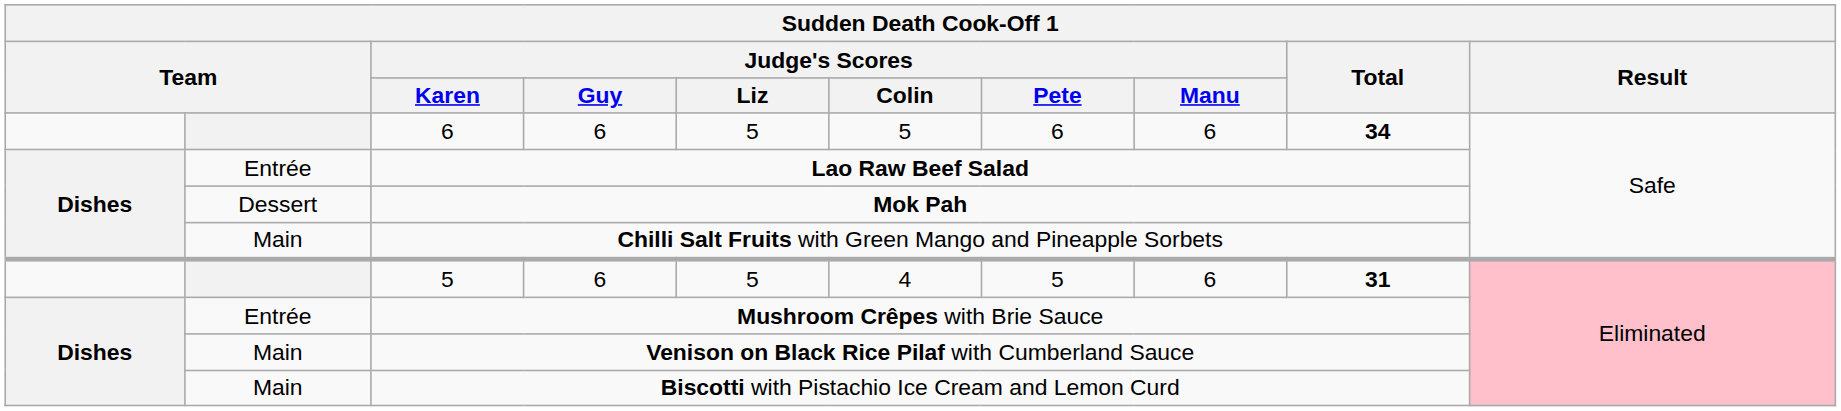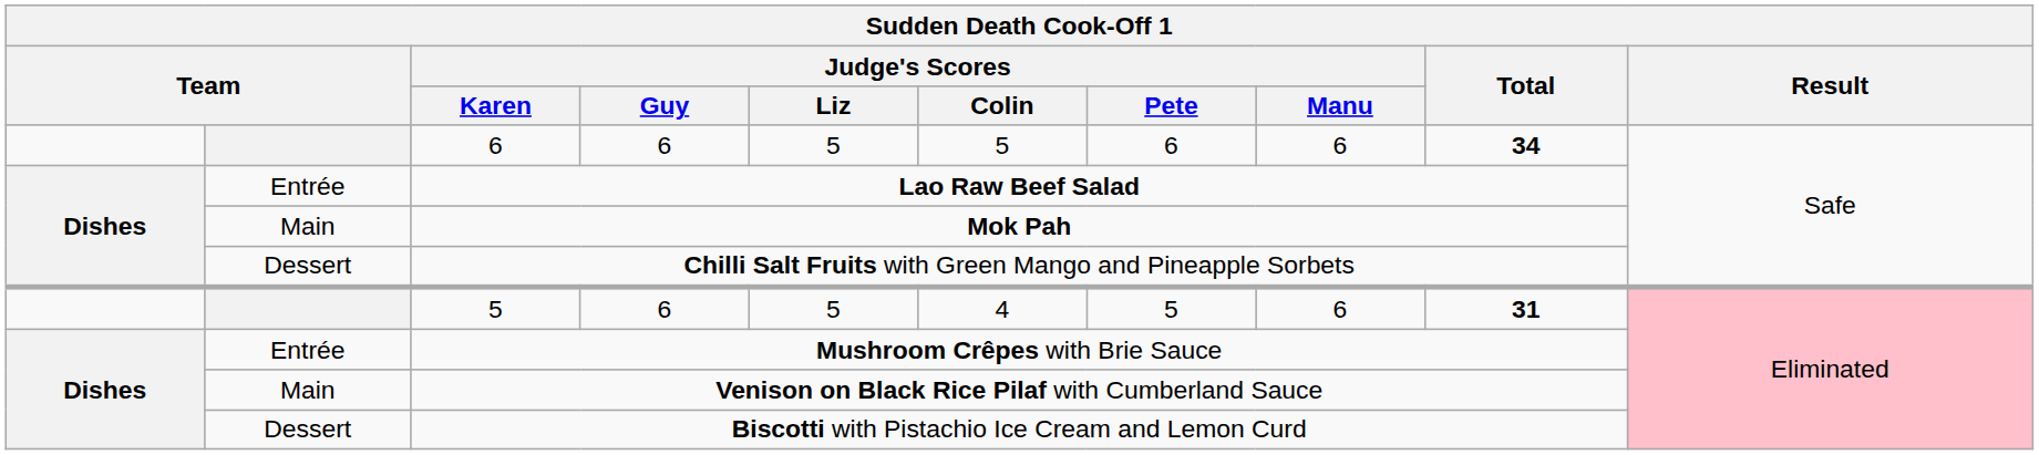Mok Pah | column 2: Dessert -> Main
Chilli Salt Fruits with Green Mango and Pineapple Sorbets | column 2: Main -> Dessert
Biscotti with Pistachio Ice Cream and Lemon Curd | column 2: Main -> Dessert
